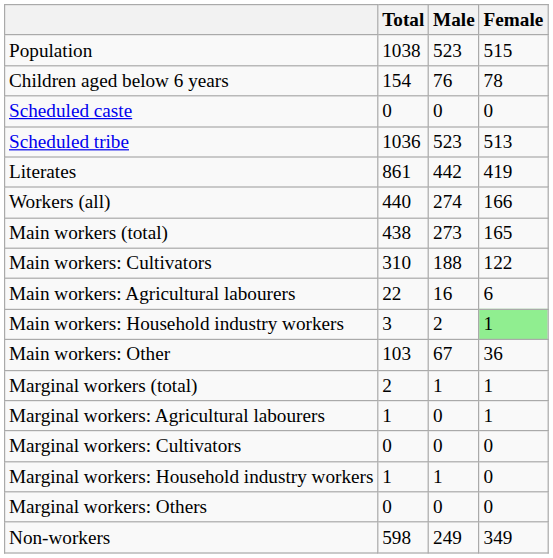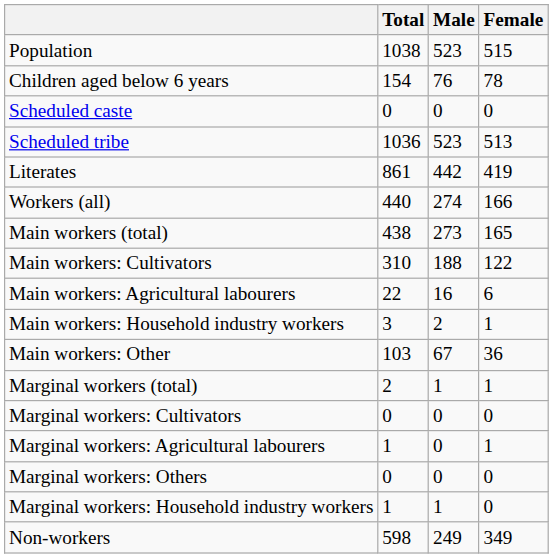Main workers: Household industry workers | Female: lightgreen background -> no background
rows swapped: Marginal workers: Cultivators <-> Marginal workers: Agricultural labourers
rows swapped: Marginal workers: Household industry workers <-> Marginal workers: Others
